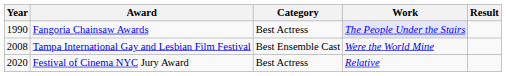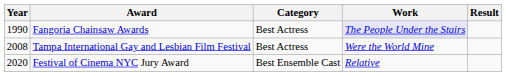Tampa International Gay and Lesbian Film Festival | Category: Best Ensemble Cast -> Best Actress
Festival of Cinema NYC Jury Award | Category: Best Actress -> Best Ensemble Cast
